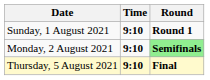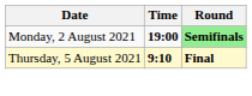- row: Sunday, 1 August 2021 | 9:10 | Round 1
Monday, 2 August 2021 | Time: 9:10 -> 19:00
